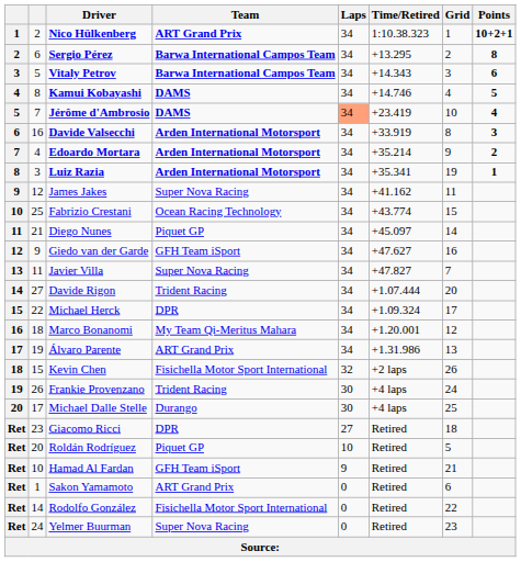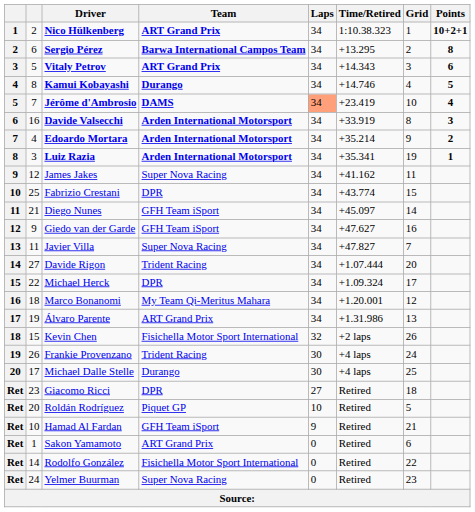Vitaly Petrov | Team: Barwa International Campos Team -> ART Grand Prix
Kamui Kobayashi | Team: DAMS -> Durango
Fabrizio Crestani | Team: Ocean Racing Technology -> DPR
Diego Nunes | Team: Piquet GP -> GFH Team iSport
